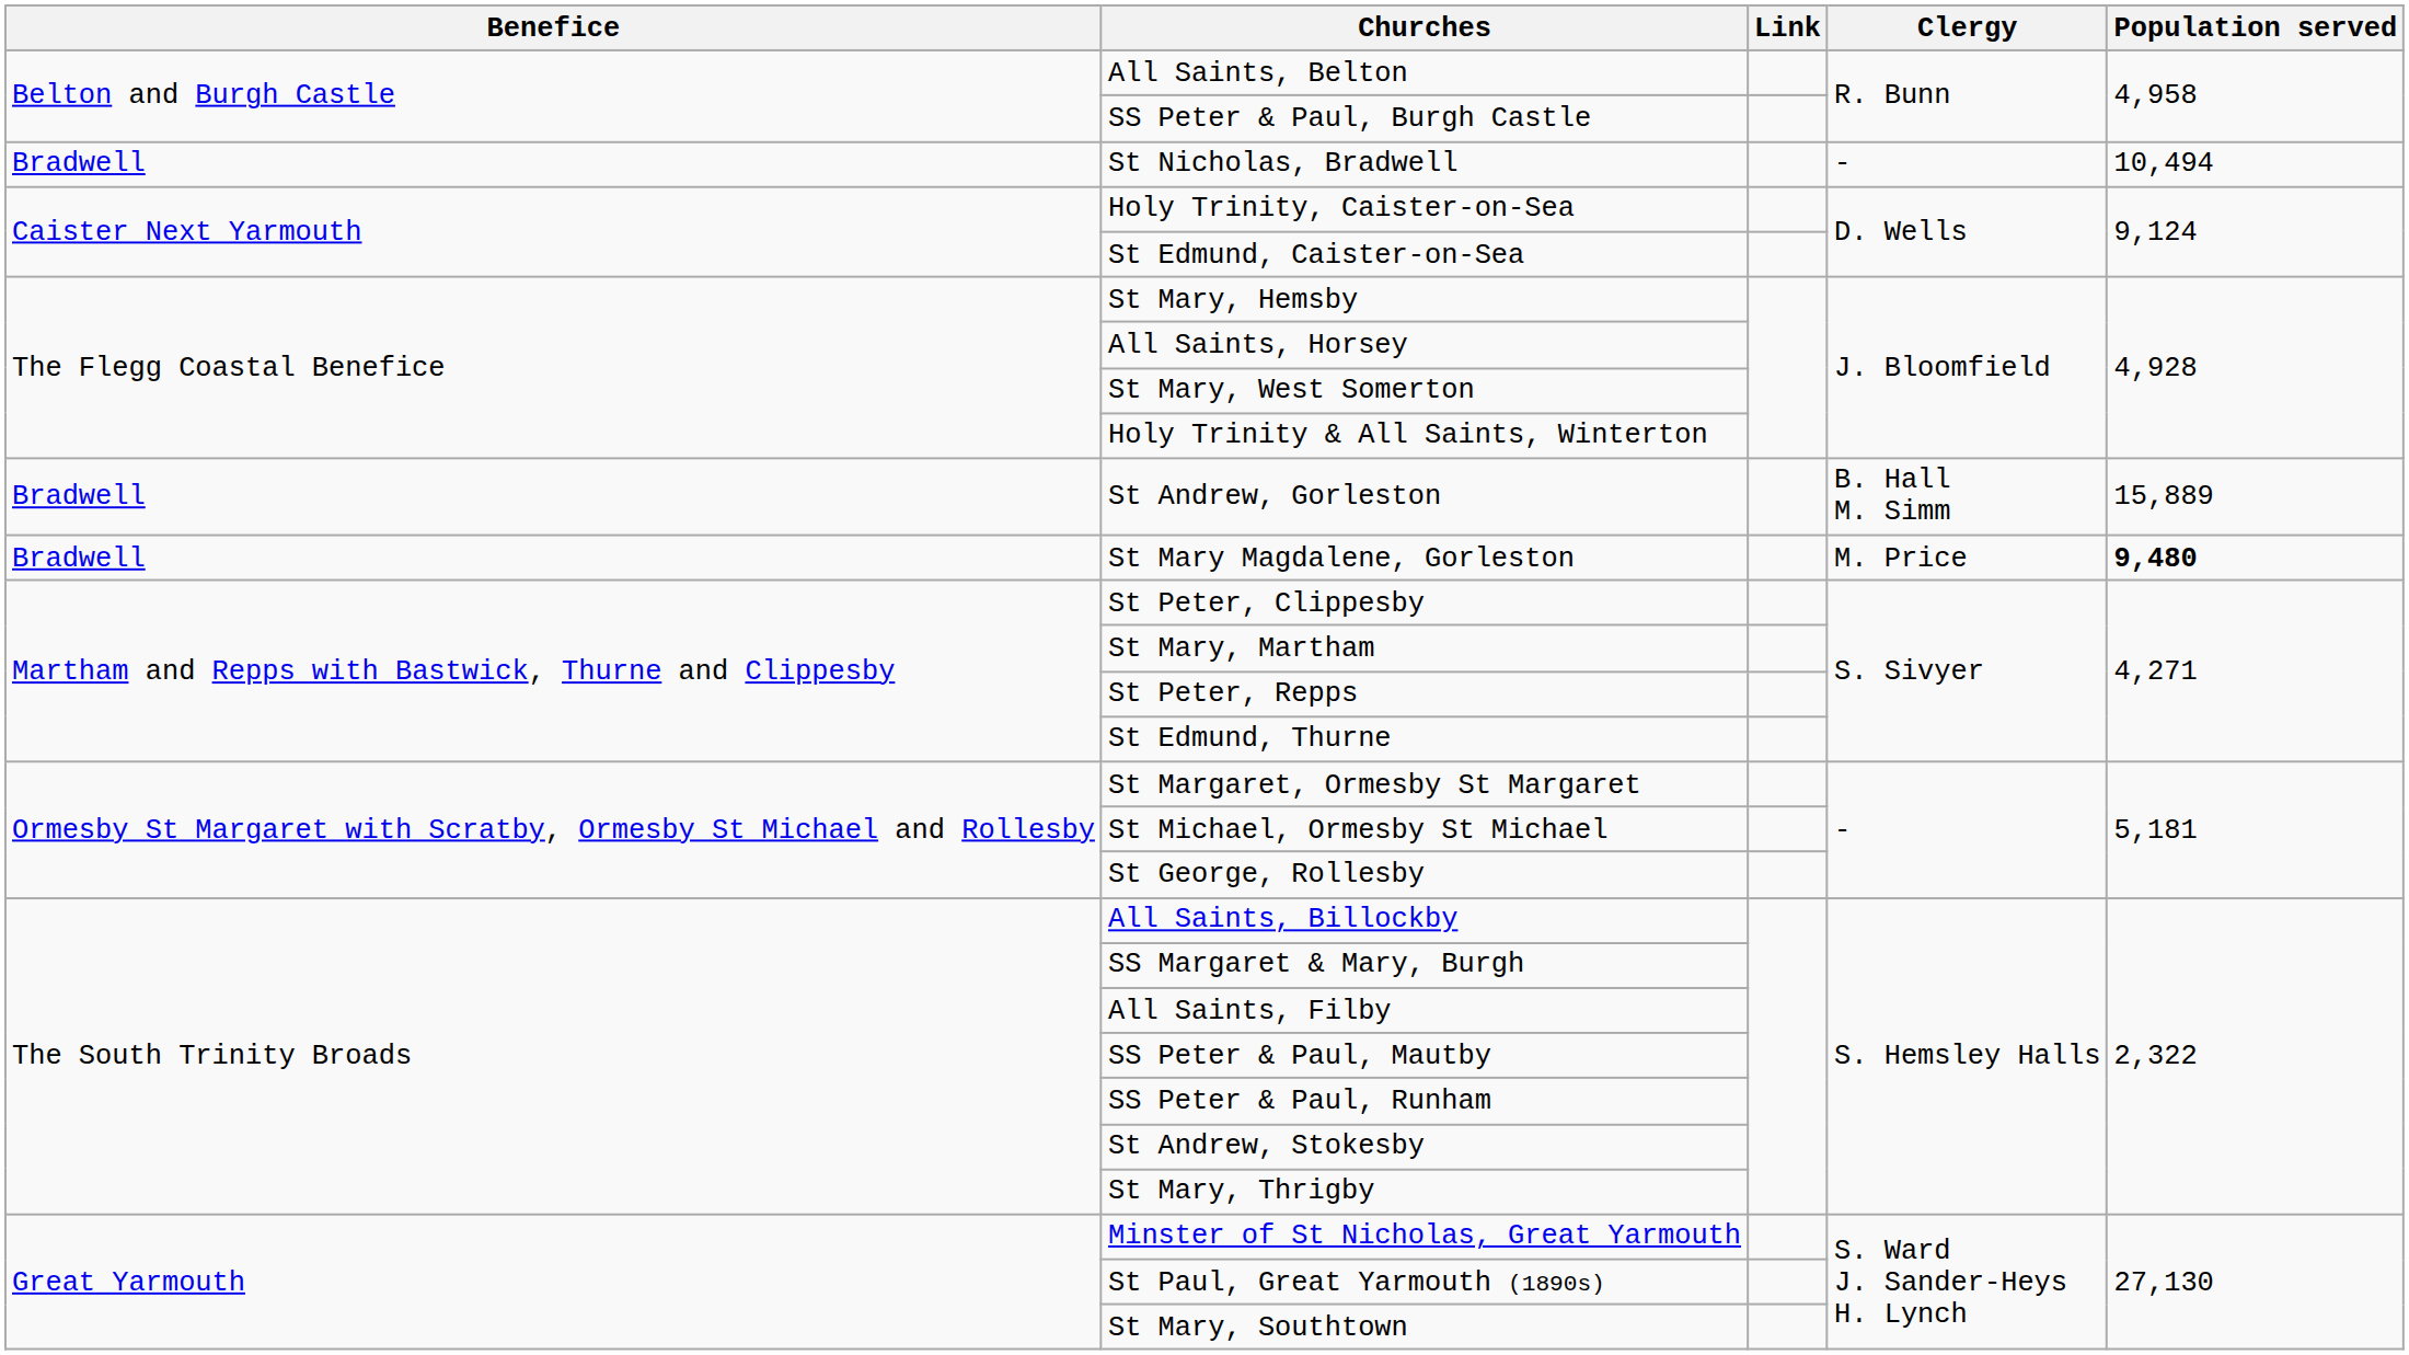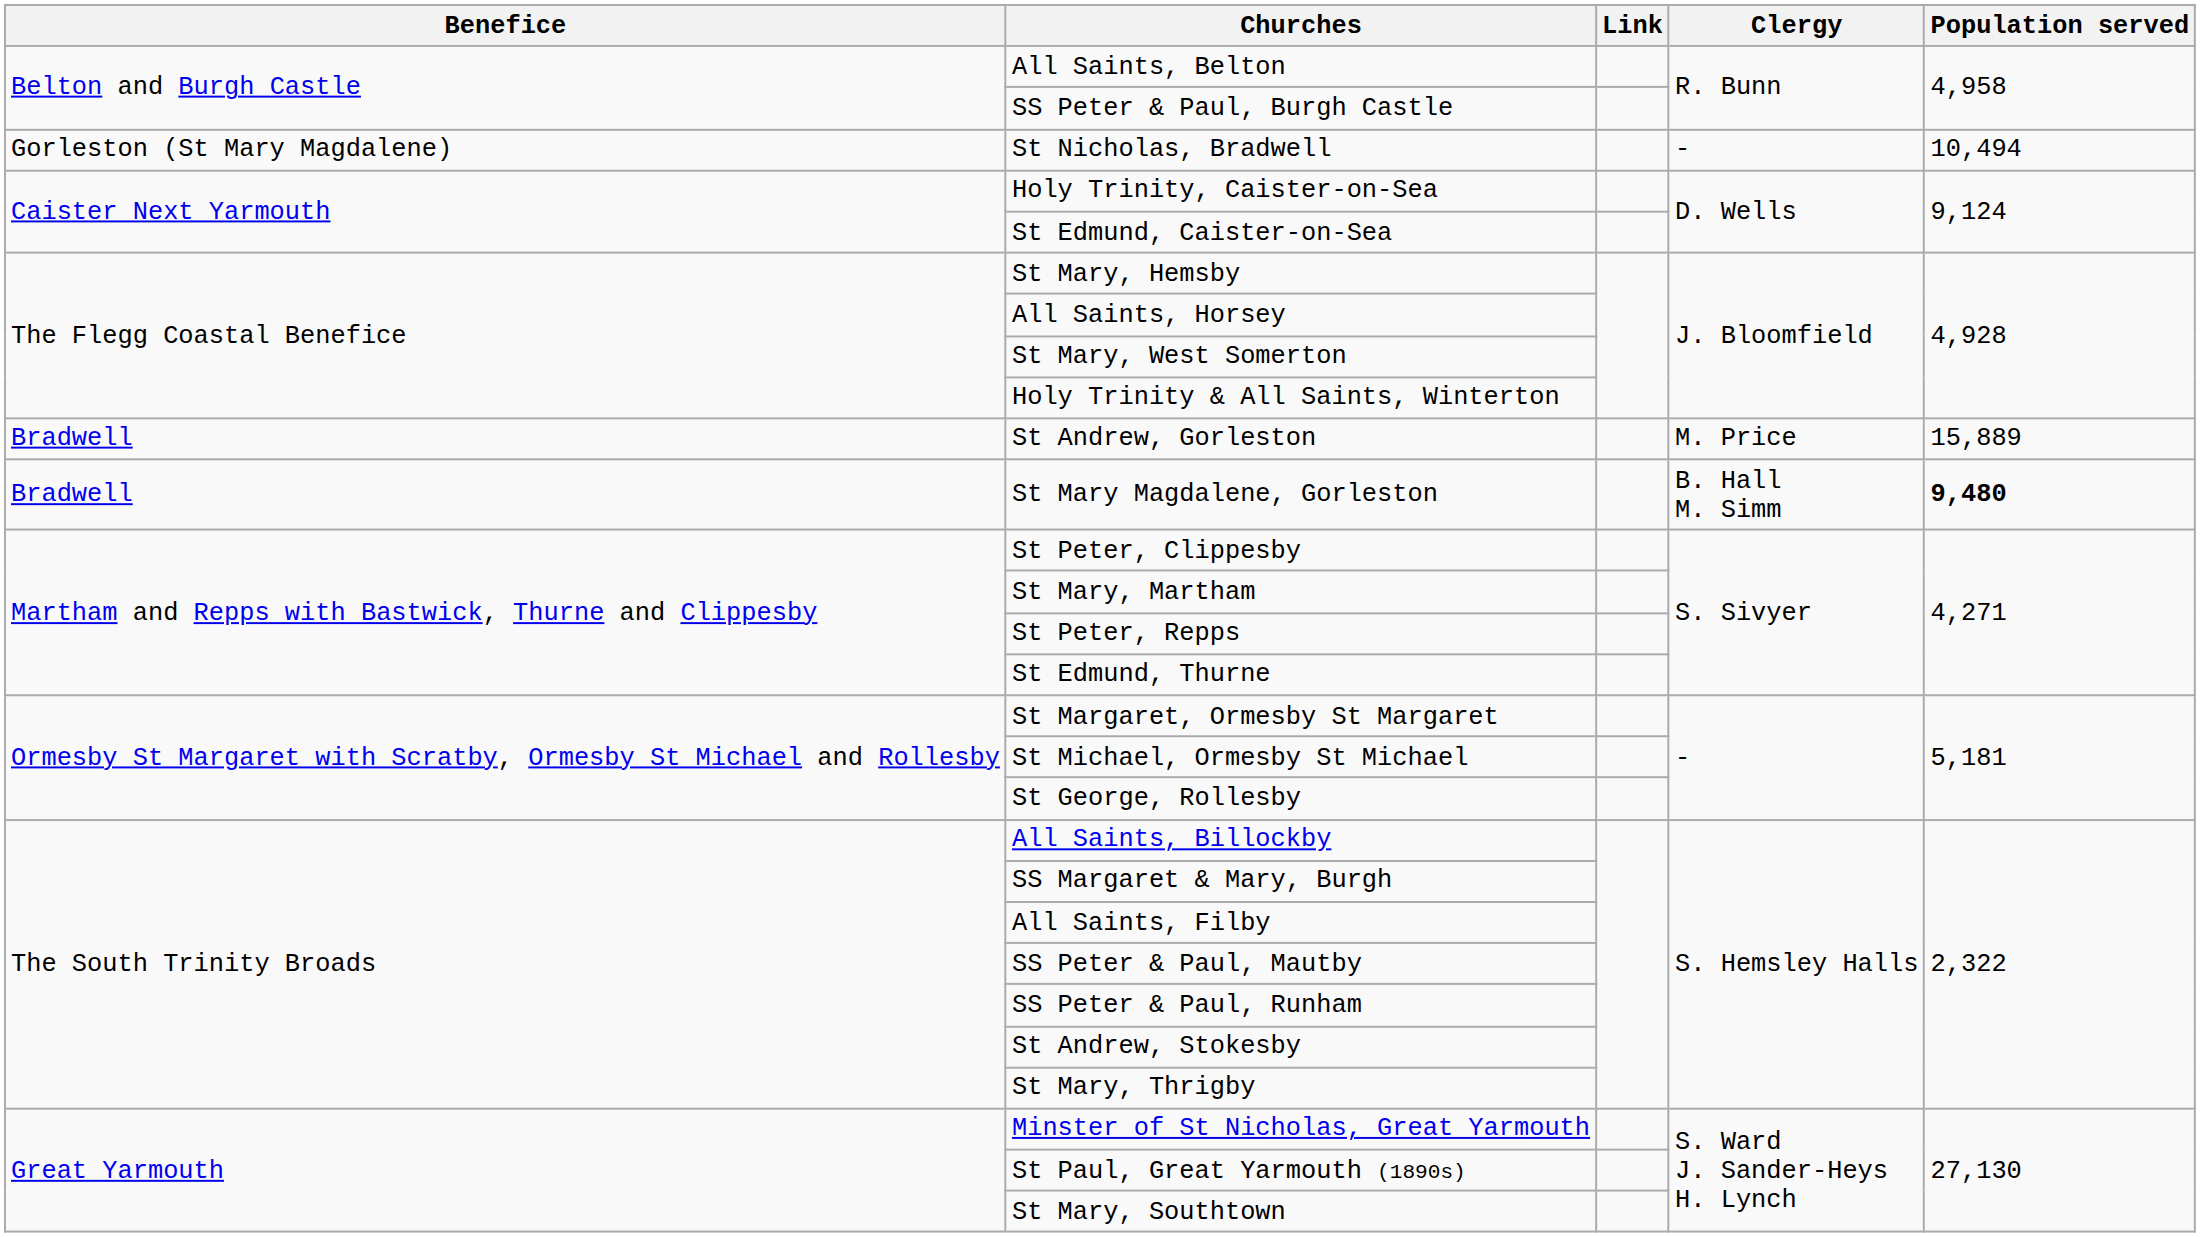St Nicholas, Bradwell | Benefice: Bradwell -> Gorleston (St Mary Magdalene)
St Andrew, Gorleston | Clergy: B. Hall M. Simm -> M. Price
St Mary Magdalene, Gorleston | Clergy: M. Price -> B. Hall M. Simm
